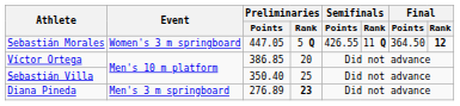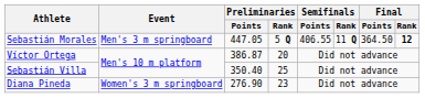Sebastián Morales | Event: Women's 3 m springboard -> Men's 3 m springboard
Sebastián Morales | Semifinals / Points: 426.55 -> 406.55
Víctor Ortega | Preliminaries / Points: 386.85 -> 386.87
Diana Pineda | Event: Men's 3 m springboard -> Women's 3 m springboard
Diana Pineda | Preliminaries / Points: 276.89 -> 276.90
Diana Pineda | Preliminaries / Rank: bold -> normal
